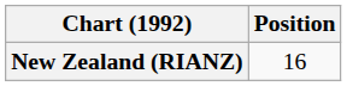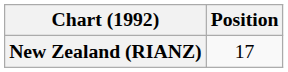New Zealand (RIANZ) | Position: 16 -> 17
